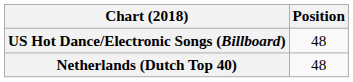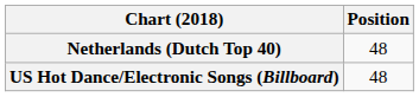rows swapped: Netherlands (Dutch Top 40) <-> US Hot Dance/Electronic Songs (Billboard)
